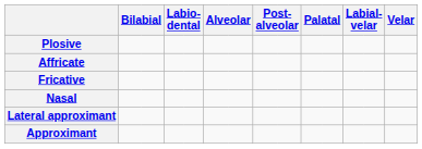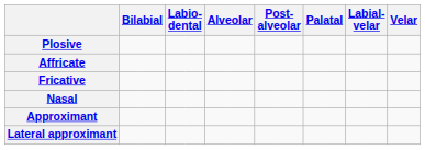rows swapped: Approximant <-> Lateral approximant
